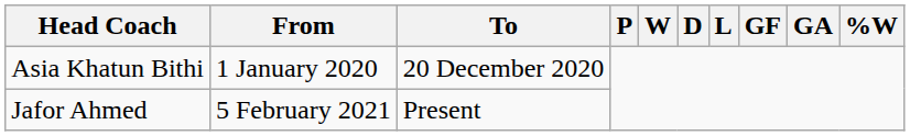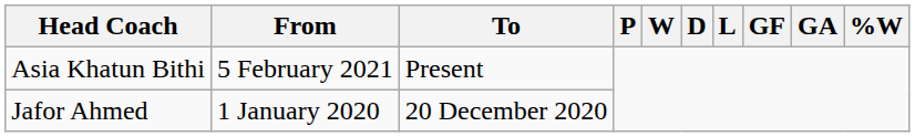Asia Khatun Bithi | From: 1 January 2020 -> 5 February 2021
Asia Khatun Bithi | To: 20 December 2020 -> Present
Jafor Ahmed | From: 5 February 2021 -> 1 January 2020
Jafor Ahmed | To: Present -> 20 December 2020
